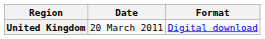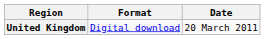columns swapped: Date <-> Format
